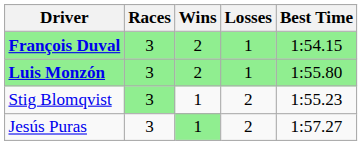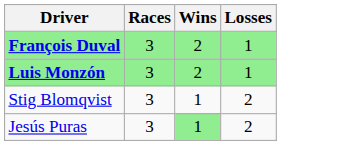- column: Best Time | 1:54.15 | 1:55.80 | 1:55.23 | 1:57.27
Stig Blomqvist | Races: lightgreen background -> no background
